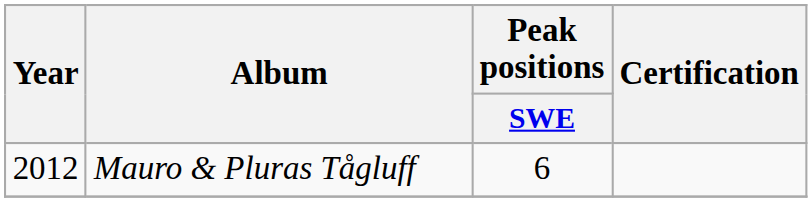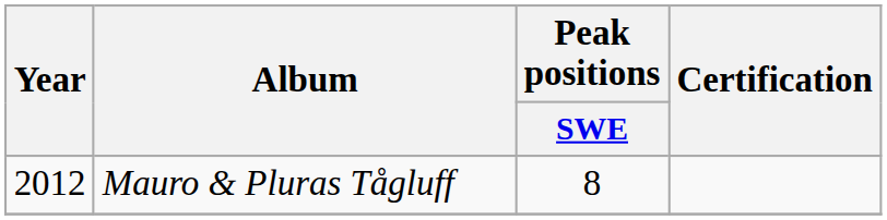Mauro & Pluras Tågluff | Peak positions / SWE: 6 -> 8
